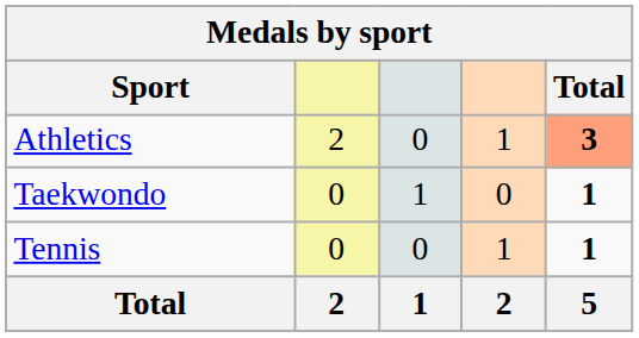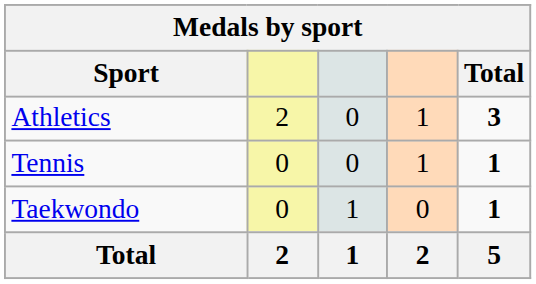Athletics | Total: lightsalmon background -> no background
rows swapped: Taekwondo <-> Tennis
